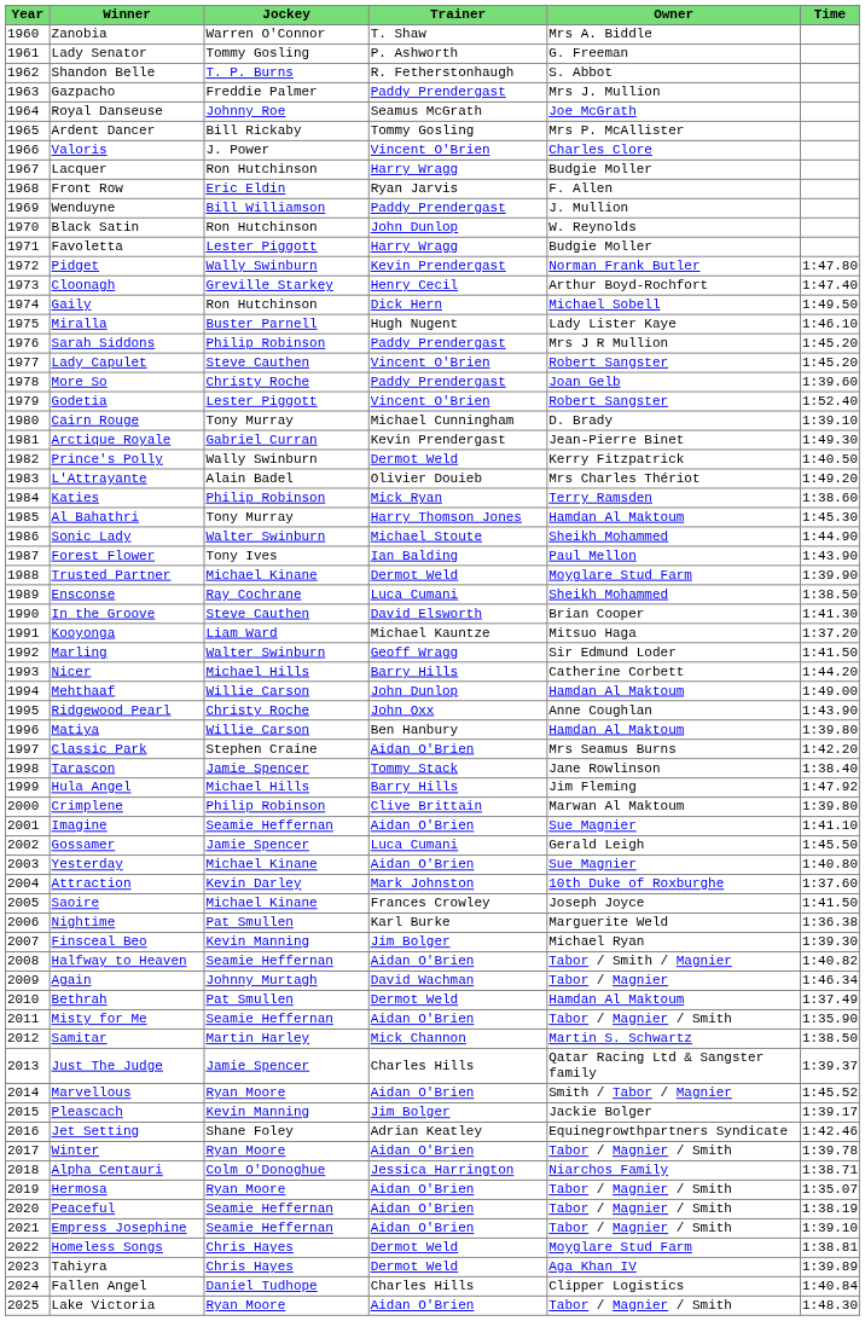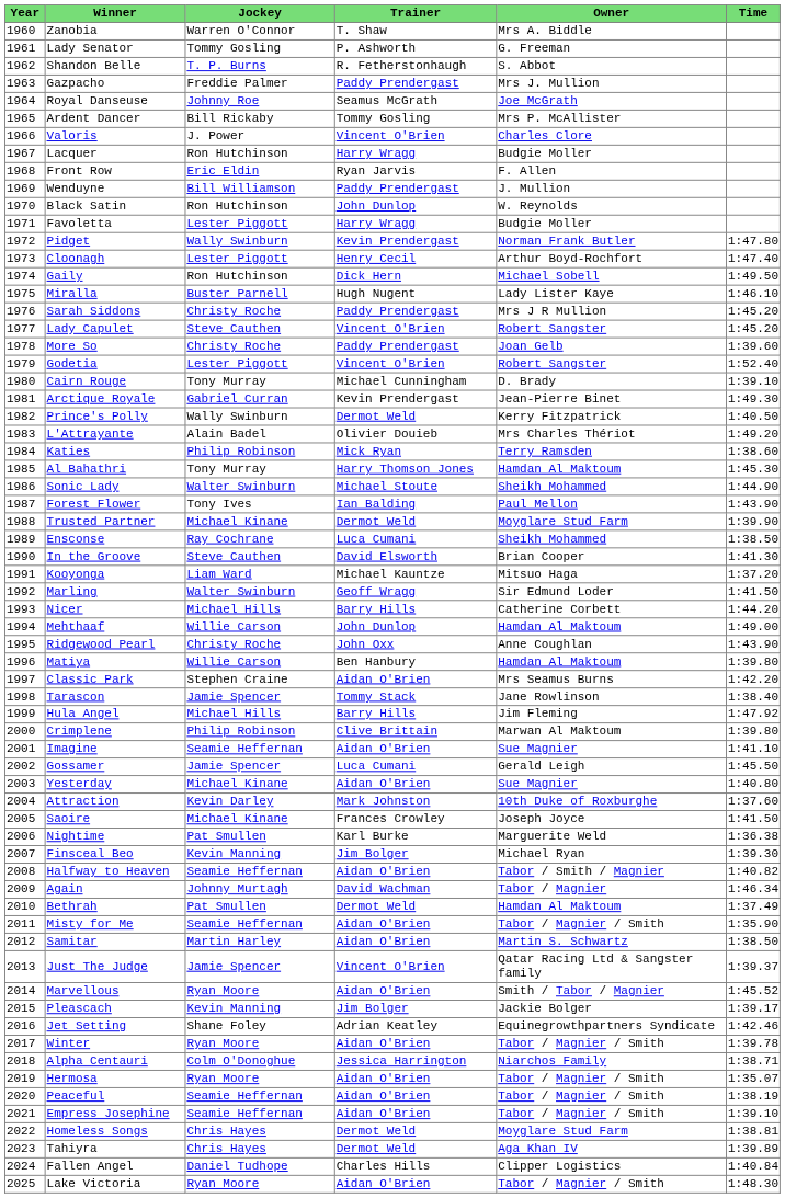Cloonagh | Jockey: Greville Starkey -> Lester Piggott
Sarah Siddons | Jockey: Philip Robinson -> Christy Roche
Samitar | Trainer: Mick Channon -> Aidan O'Brien
Just The Judge | Trainer: Charles Hills -> Vincent O'Brien
